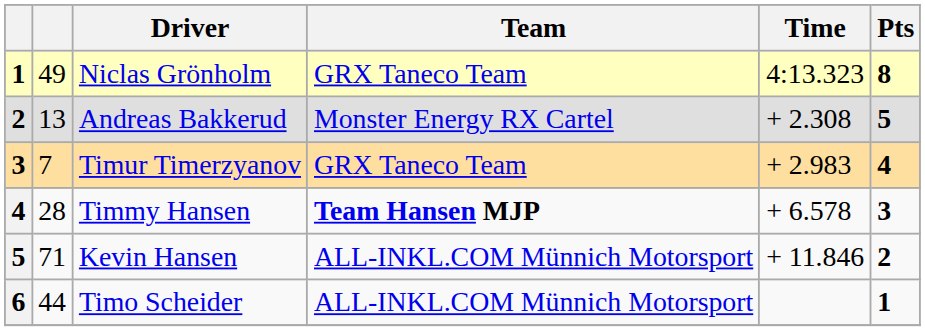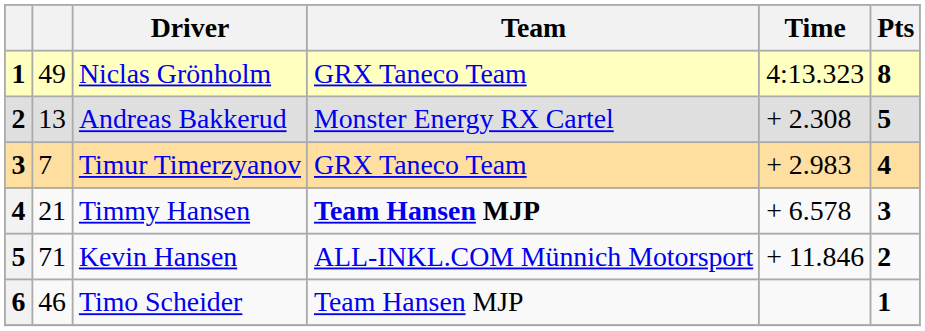Timmy Hansen | column 2: 28 -> 21
Timo Scheider | column 2: 44 -> 46
Timo Scheider | Team: ALL-INKL.COM Münnich Motorsport -> Team Hansen MJP
